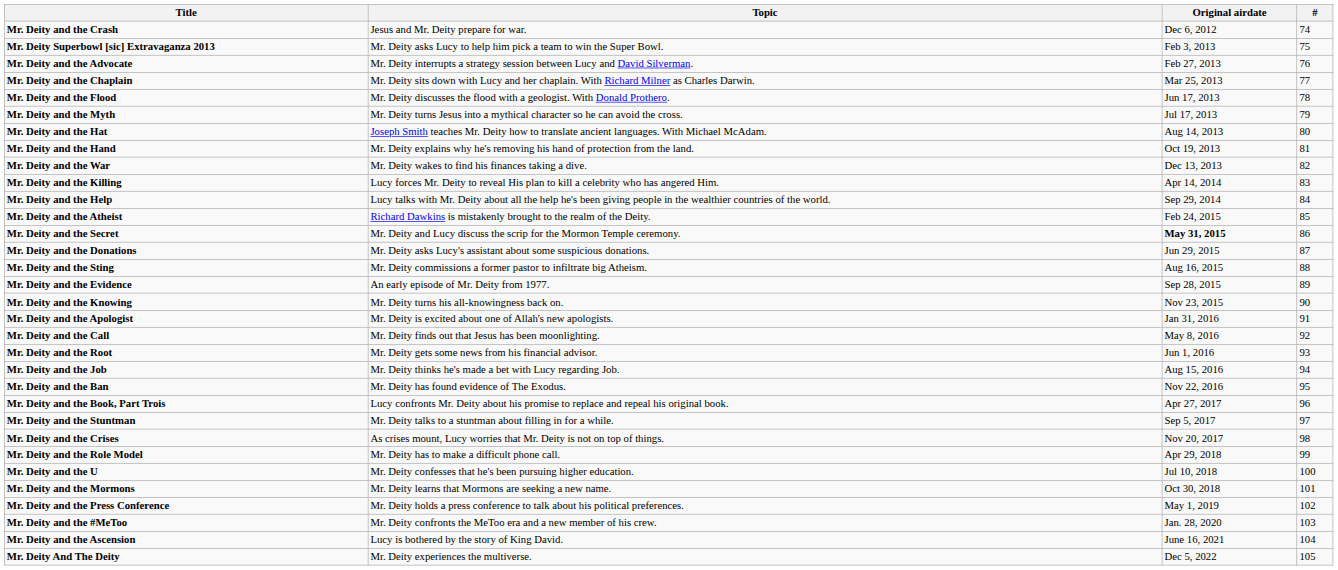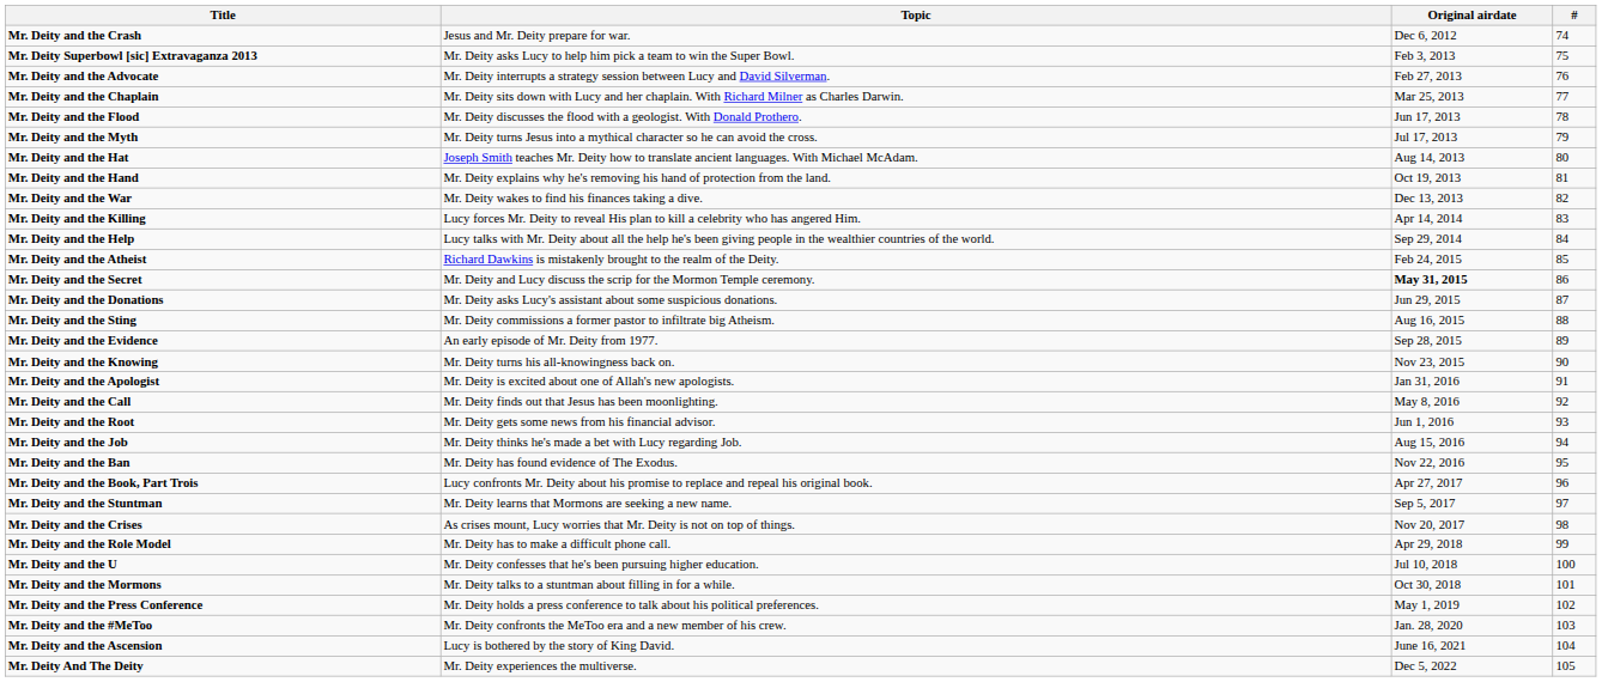Mr. Deity and the Stuntman | Topic: Mr. Deity talks to a stuntman about filling in for a while. -> Mr. Deity learns that Mormons are seeking a new name.
Mr. Deity and the Mormons | Topic: Mr. Deity learns that Mormons are seeking a new name. -> Mr. Deity talks to a stuntman about filling in for a while.
